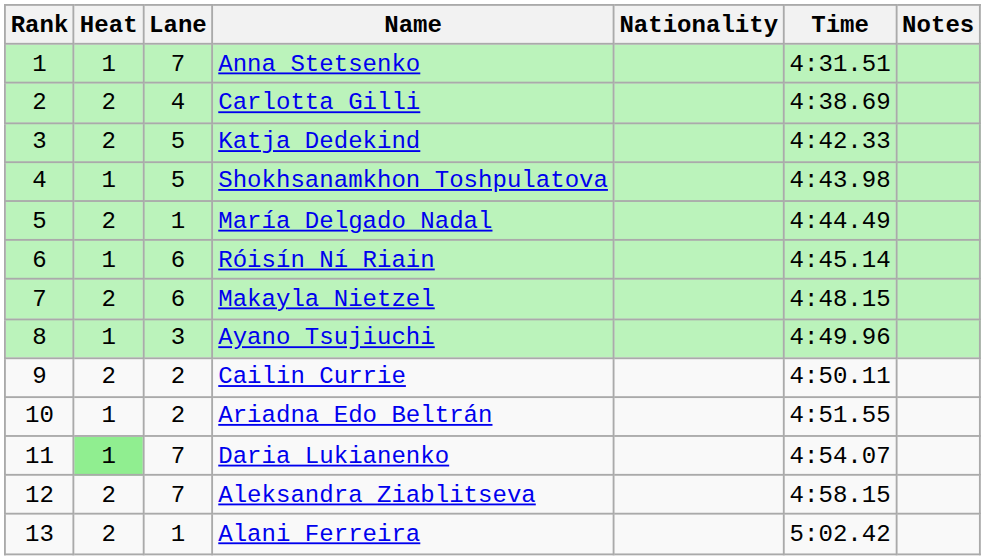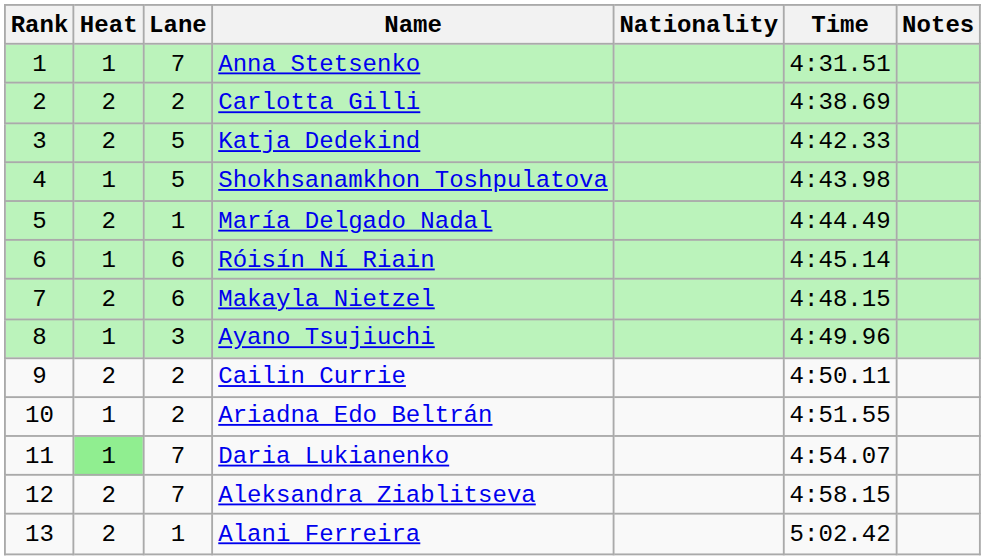Carlotta Gilli | Lane: 4 -> 2
